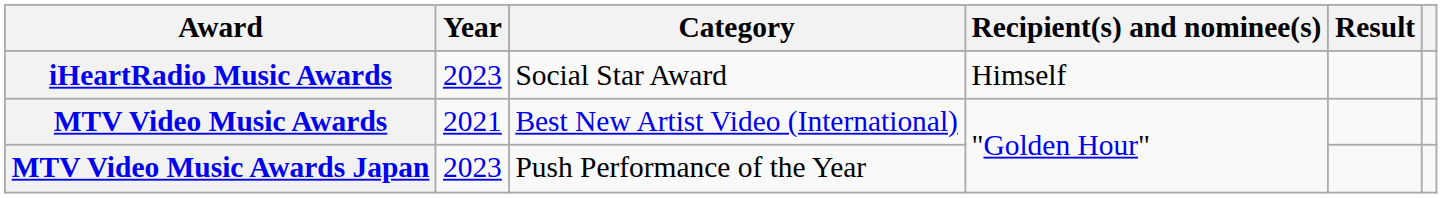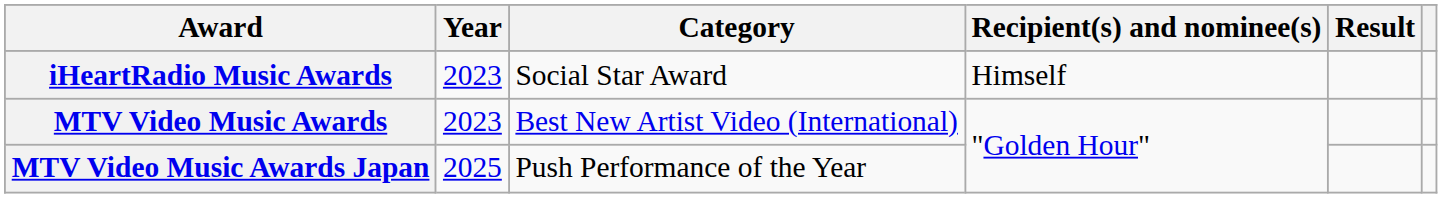MTV Video Music Awards | Year: 2021 -> 2023
MTV Video Music Awards Japan | Year: 2023 -> 2025
